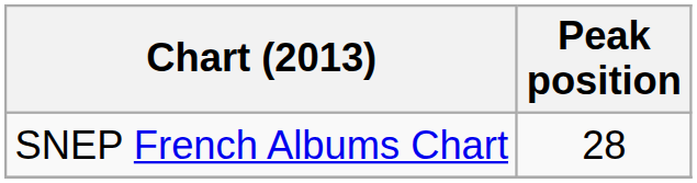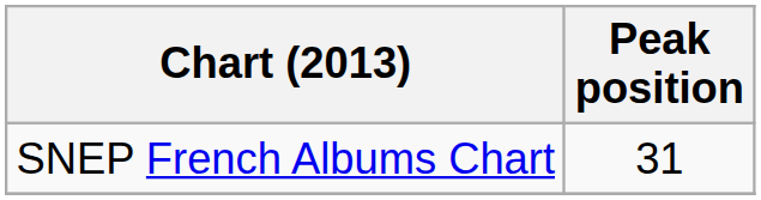SNEP French Albums Chart | Peak position: 28 -> 31
